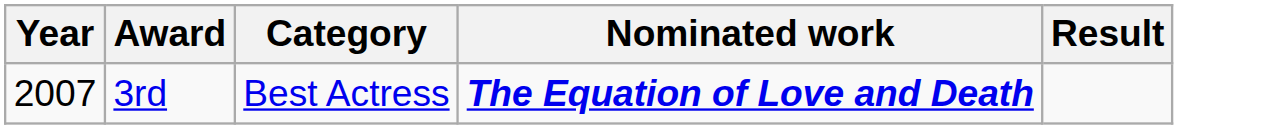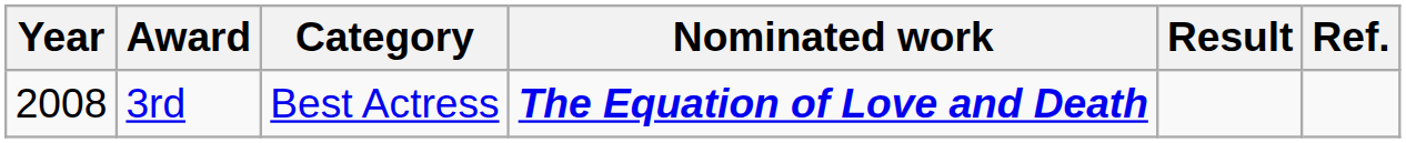+ column: Ref.
3rd | Year: 2007 -> 2008
